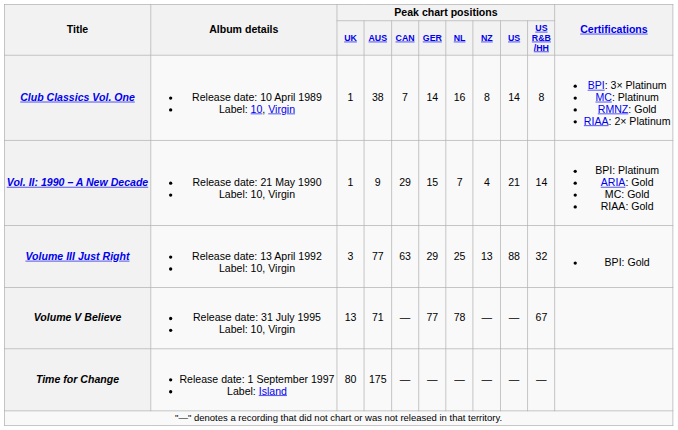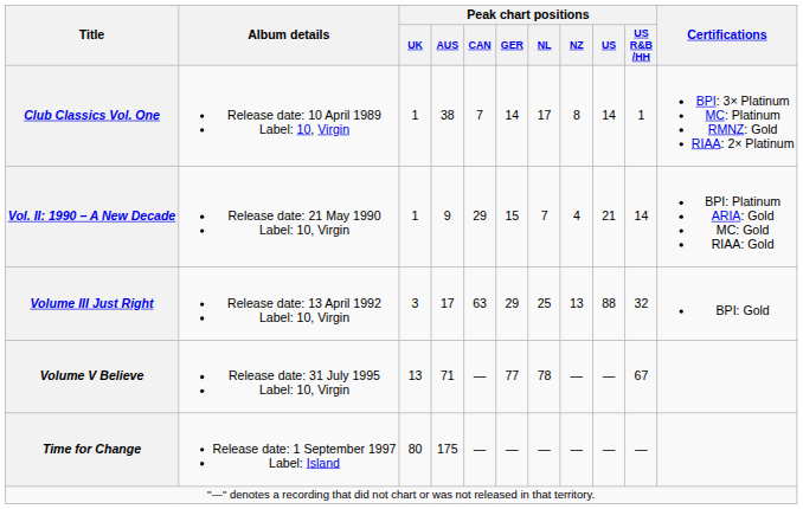Club Classics Vol. One | Peak chart positions / NL: 16 -> 17
Club Classics Vol. One | Peak chart positions / US R&B /HH: 8 -> 1
Volume III Just Right | Peak chart positions / AUS: 77 -> 17
